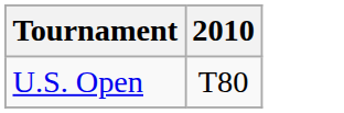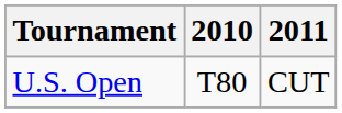+ column: 2011 | CUT
